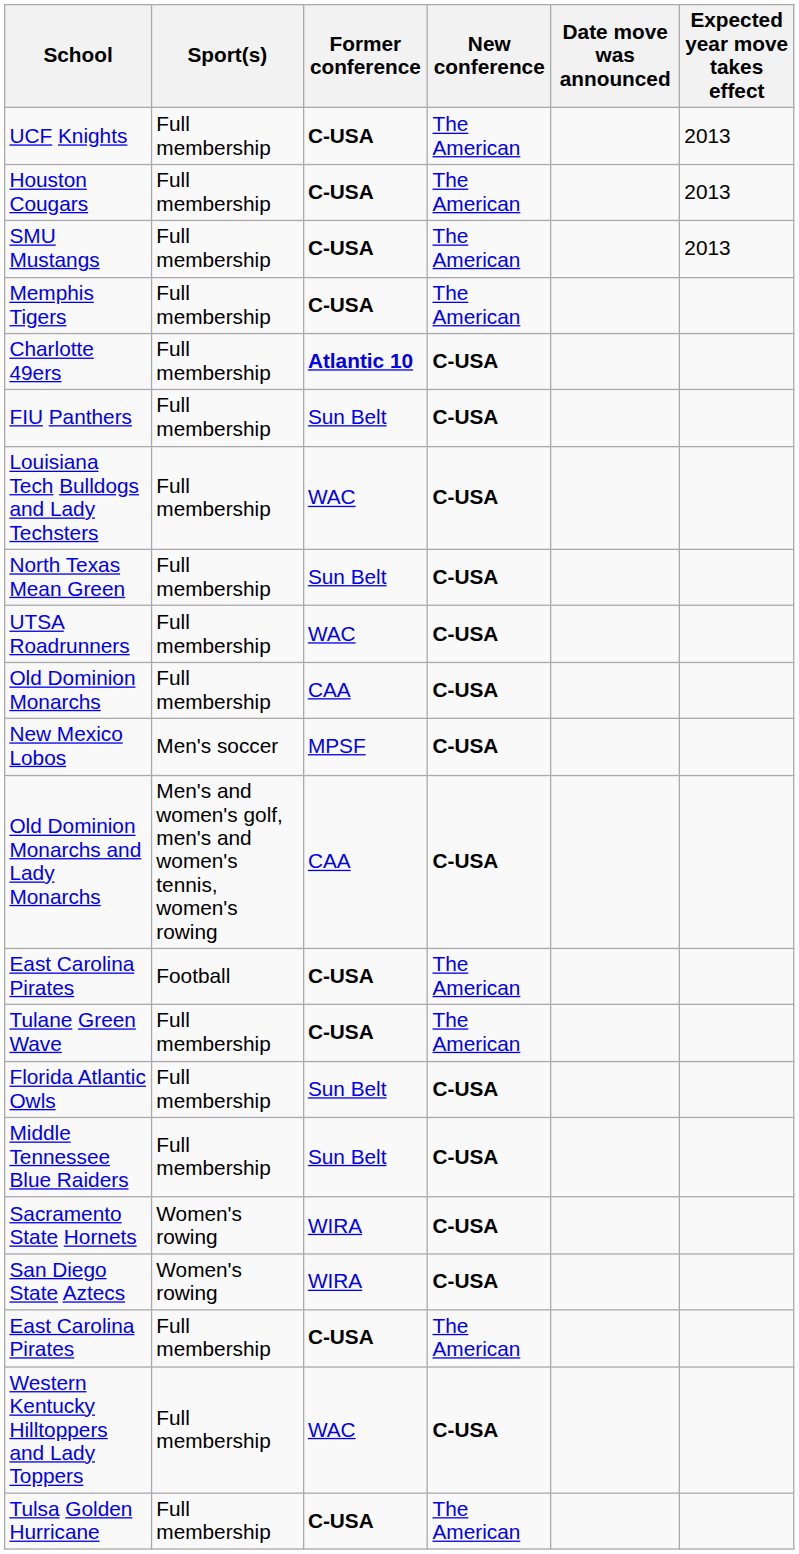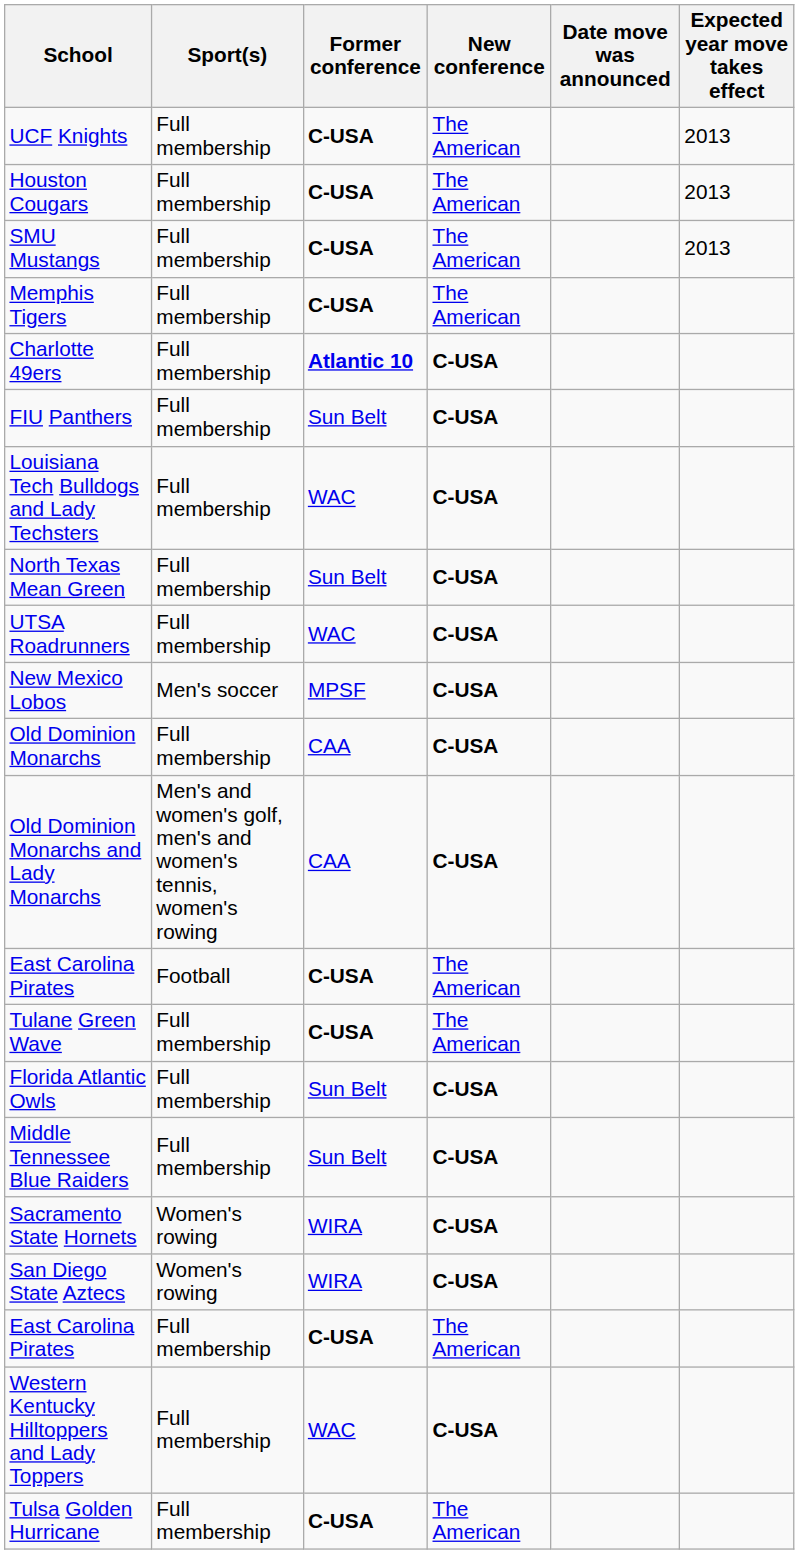rows swapped: Old Dominion Monarchs <-> New Mexico Lobos
